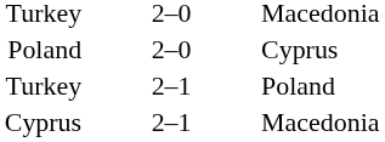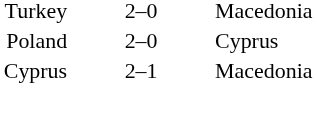- row: Turkey | 2–1 | Poland
